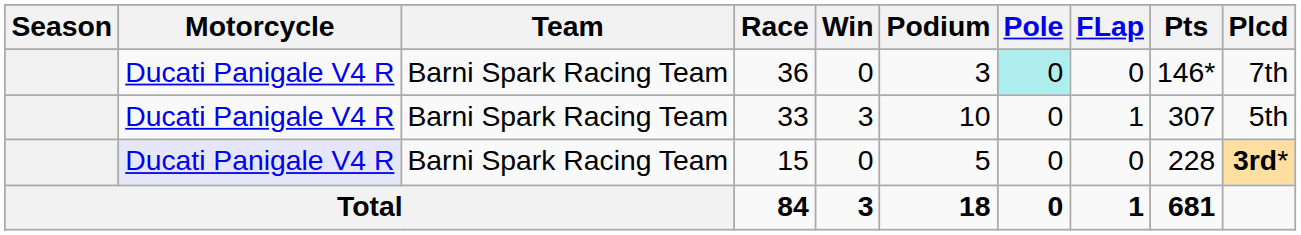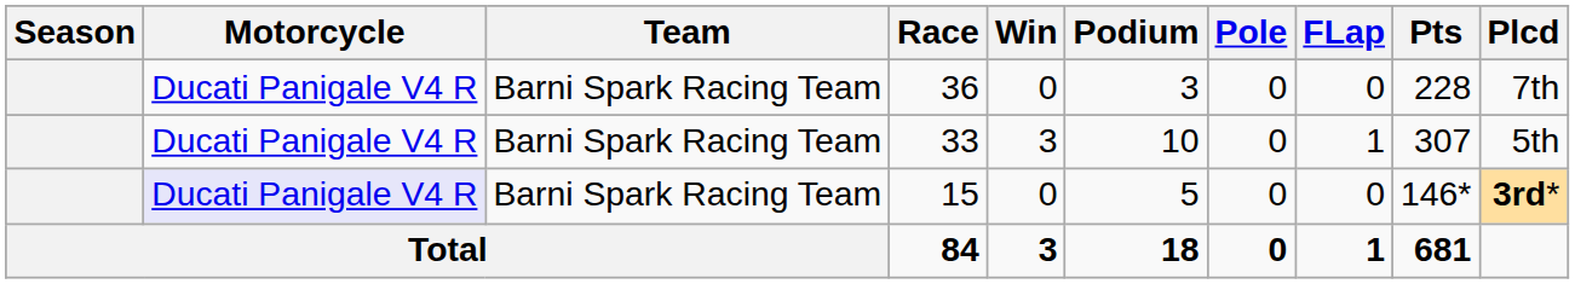36 | Pole: paleturquoise background -> no background
36 | Pts: 146* -> 228
15 | Pts: 228 -> 146*
